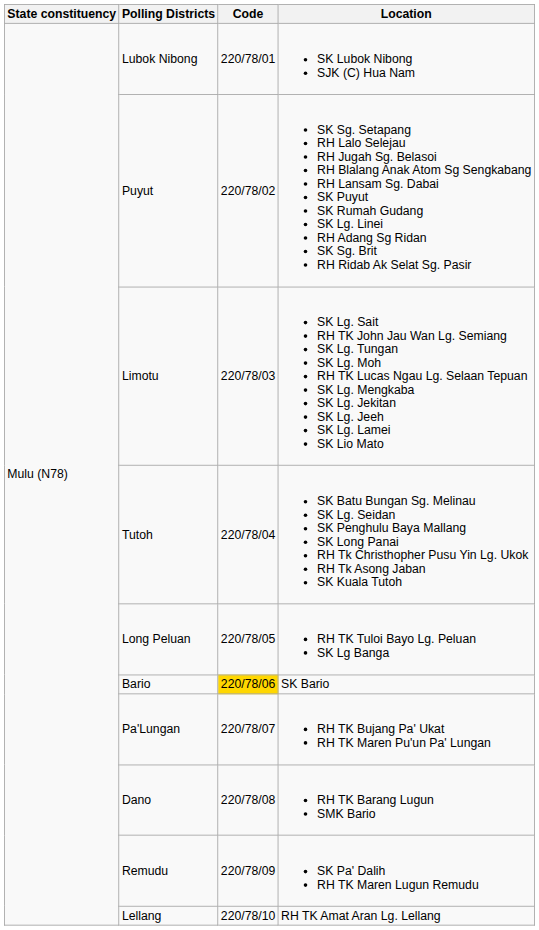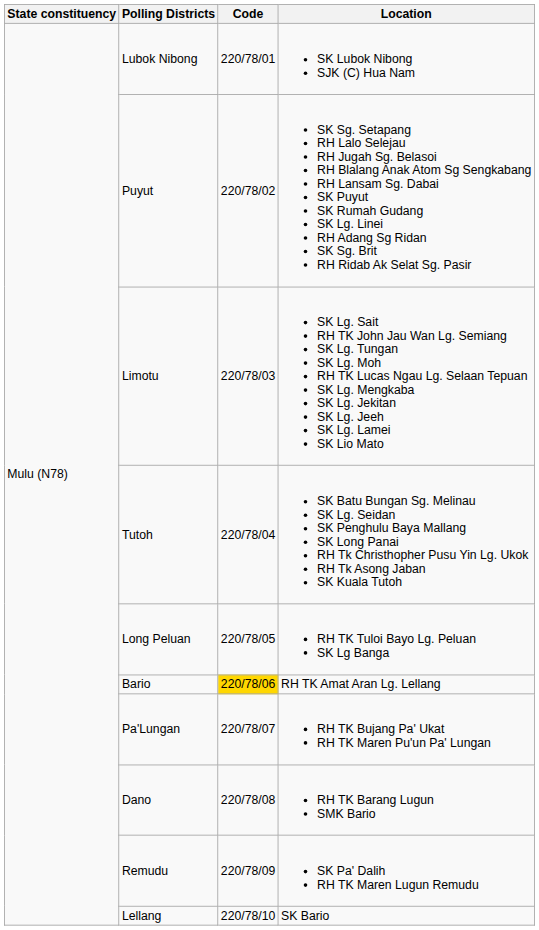Bario | Location: SK Bario -> RH TK Amat Aran Lg. Lellang
Lellang | Location: RH TK Amat Aran Lg. Lellang -> SK Bario
